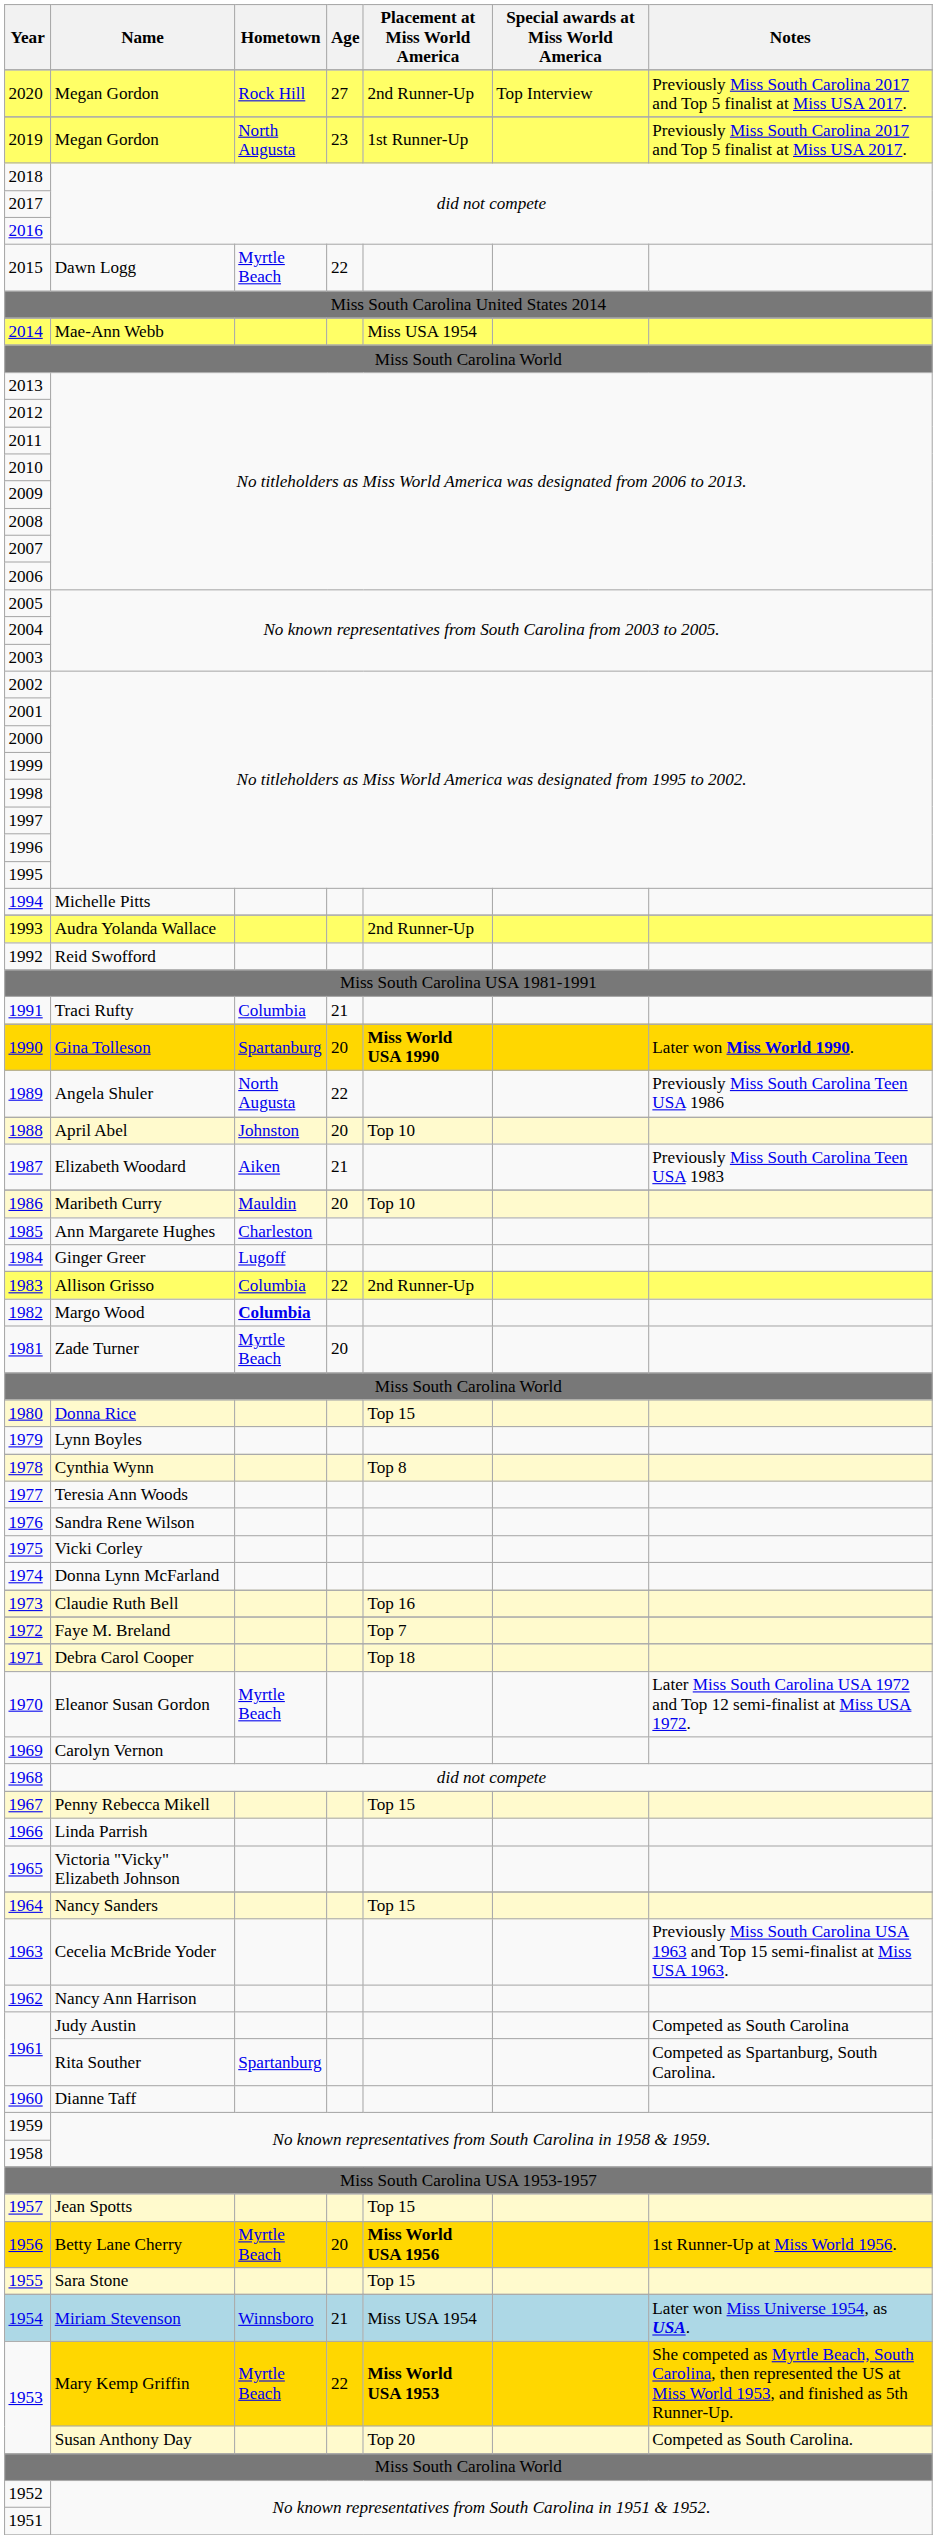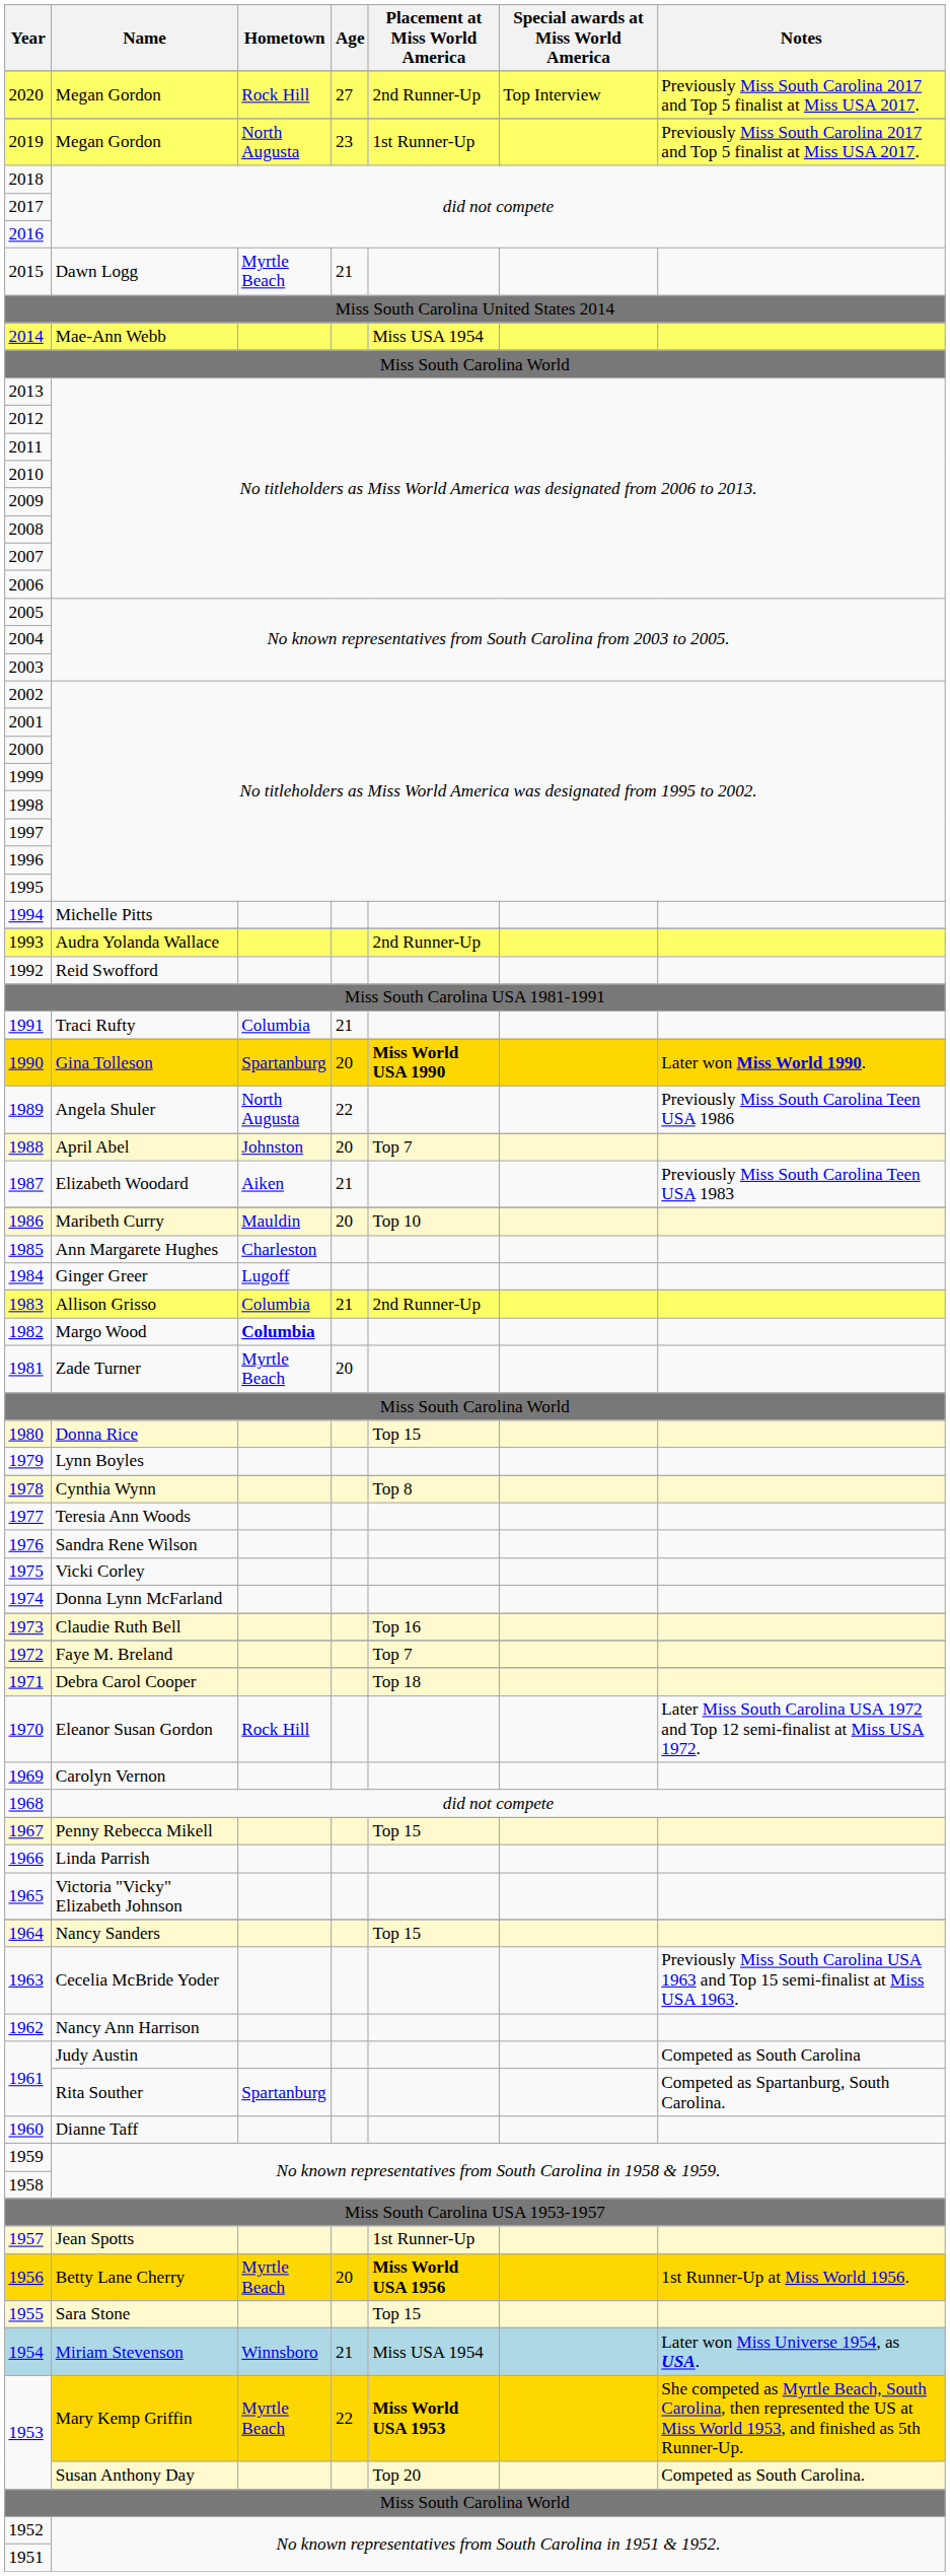2015 | Age: 22 -> 21
1988 | Placement at Miss World America: Top 10 -> Top 7
1983 | Age: 22 -> 21
1970 | Hometown: Myrtle Beach -> Rock Hill
1957 | Placement at Miss World America: Top 15 -> 1st Runner-Up
